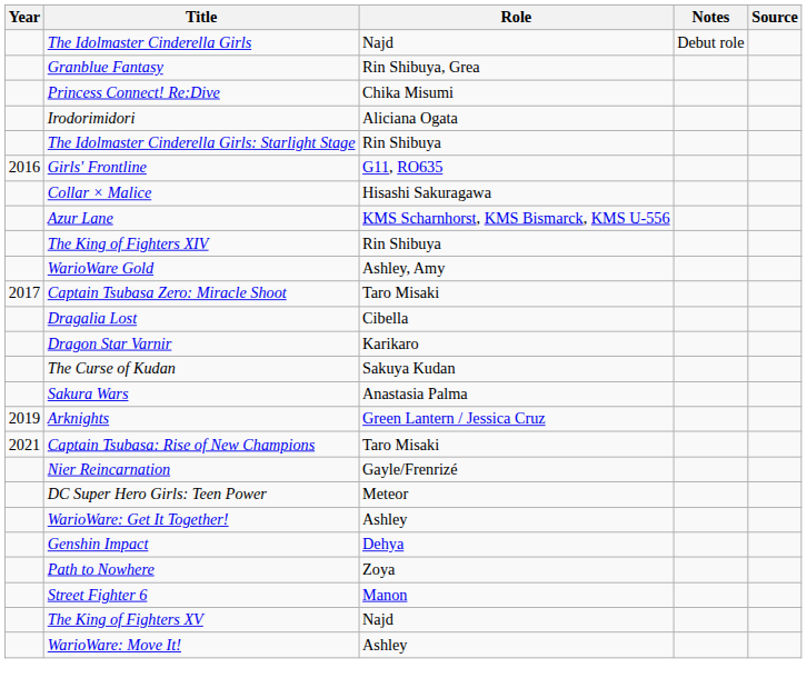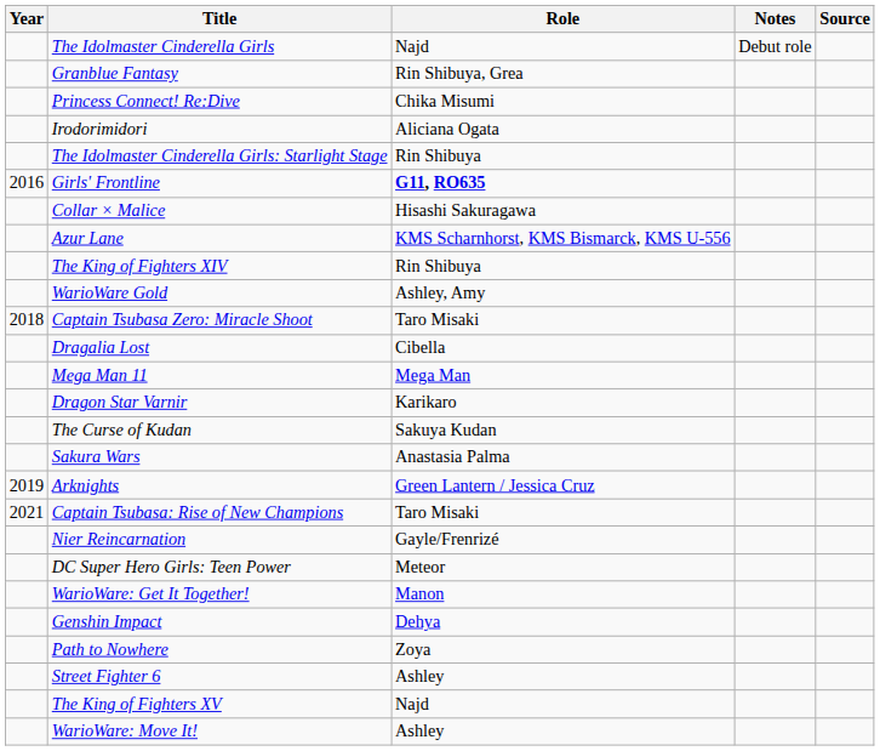Girls' Frontline | Role: normal -> bold
Captain Tsubasa Zero: Miracle Shoot | Year: 2017 -> 2018
+ row: Mega Man 11 | Mega Man
WarioWare: Get It Together! | Role: Ashley -> Manon
Street Fighter 6 | Role: Manon -> Ashley
